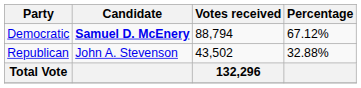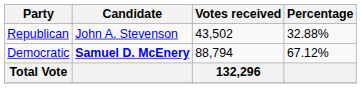rows swapped: Democratic <-> Republican
